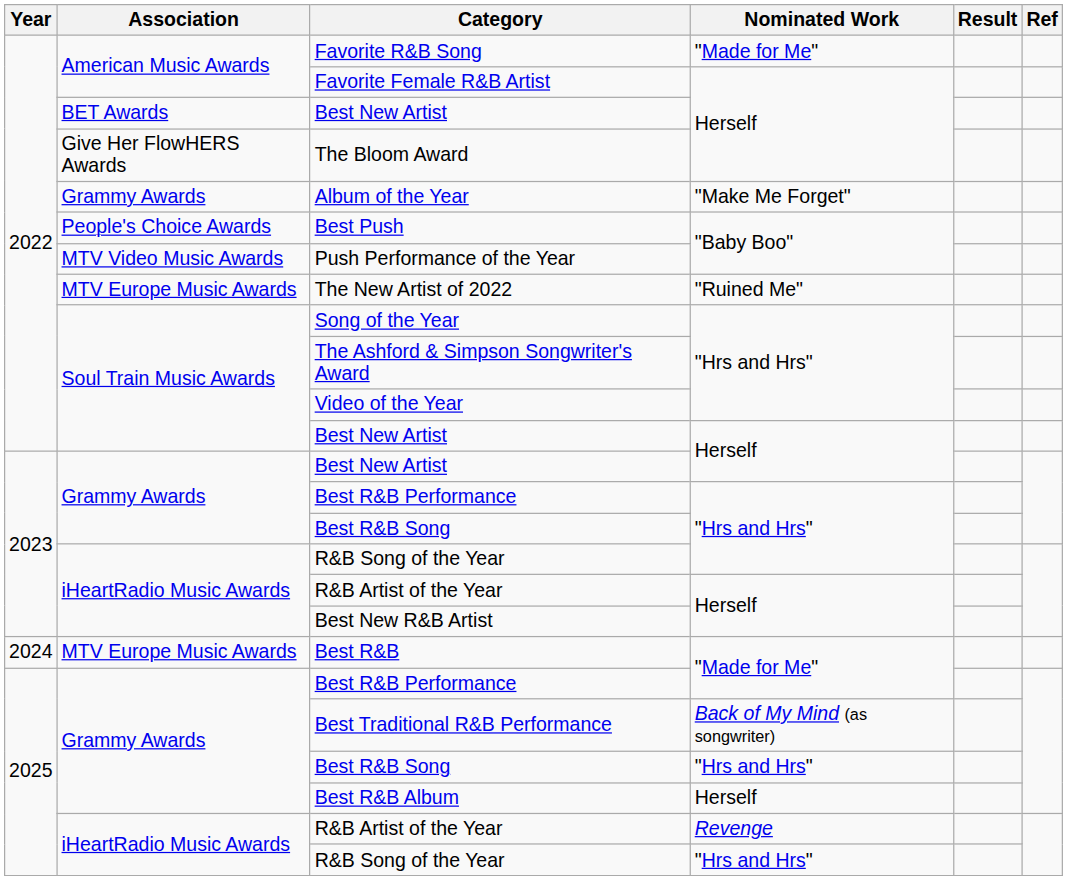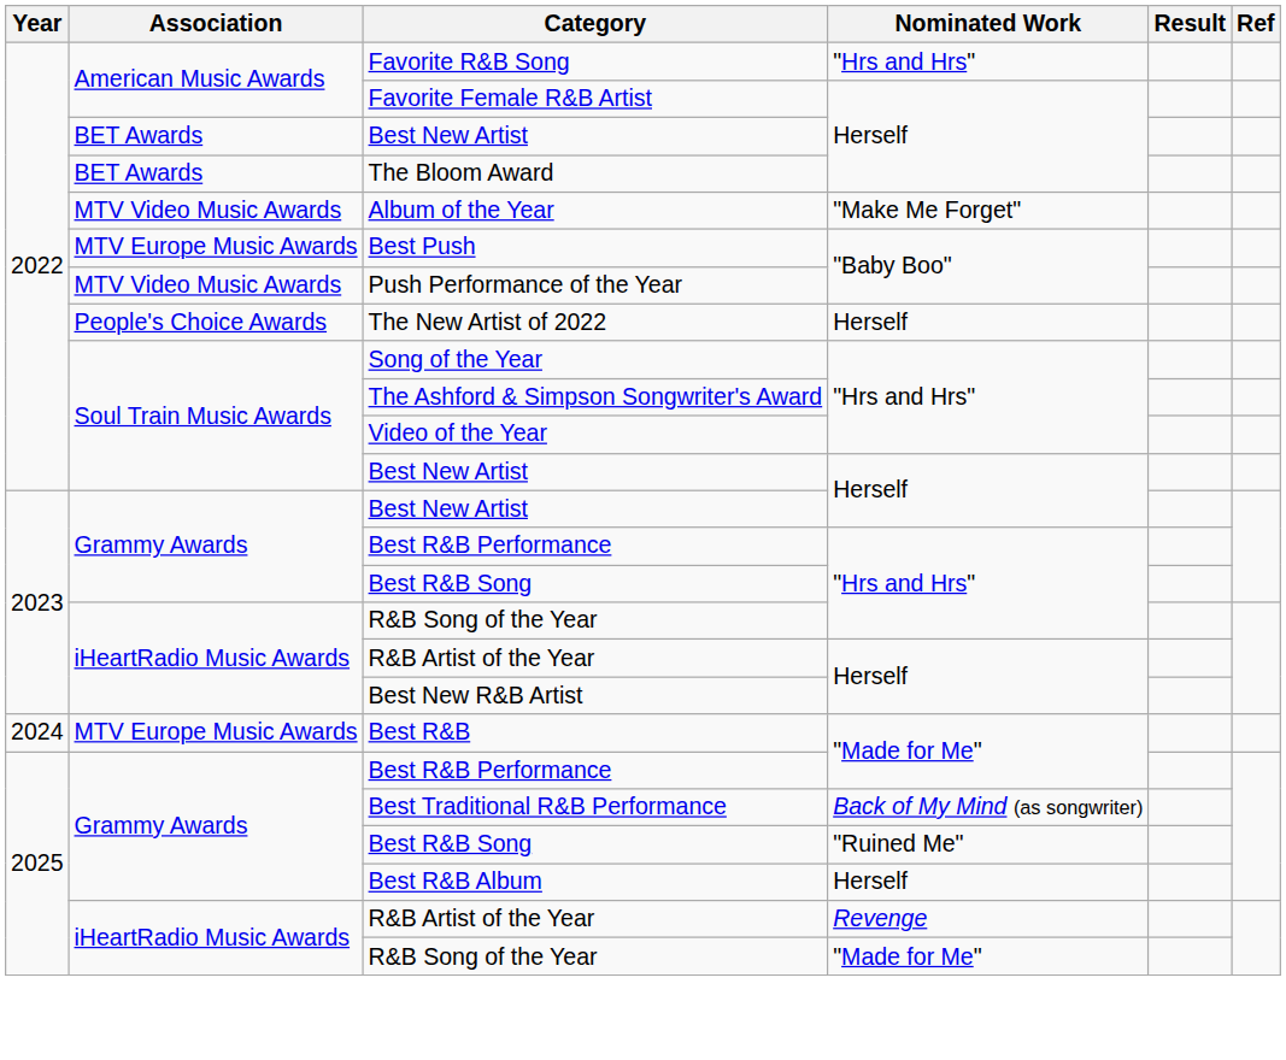Favorite R&B Song | Nominated Work: "Made for Me" -> "Hrs and Hrs"
The Bloom Award | Association: Give Her FlowHERS Awards -> BET Awards
Album of the Year | Association: Grammy Awards -> MTV Video Music Awards
Best Push | Association: People's Choice Awards -> MTV Europe Music Awards
The New Artist of 2022 | Association: MTV Europe Music Awards -> People's Choice Awards
The New Artist of 2022 | Nominated Work: "Ruined Me" -> Herself
2025 / Best R&B Song | Nominated Work: "Hrs and Hrs" -> "Ruined Me"
2025 / R&B Song of the Year | Nominated Work: "Hrs and Hrs" -> "Made for Me"
